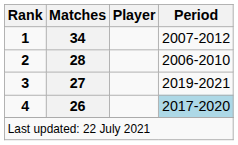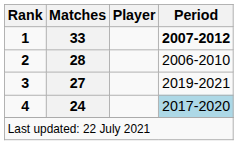1 | Matches: 34 -> 33
1 | Period: normal -> bold
4 | Matches: 26 -> 24
